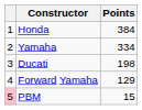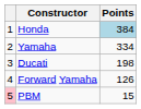Honda | Points: no background -> lightblue background
Forward Yamaha | Points: 129 -> 126
